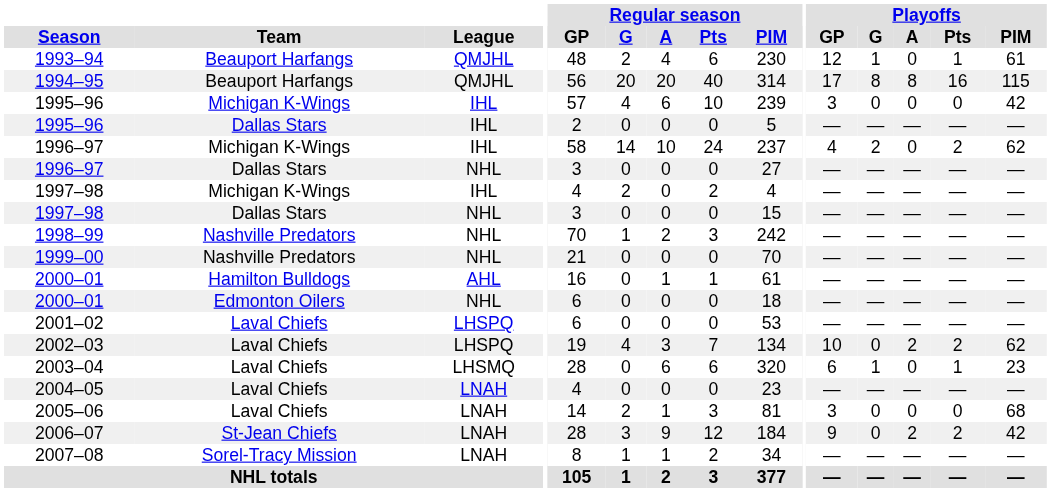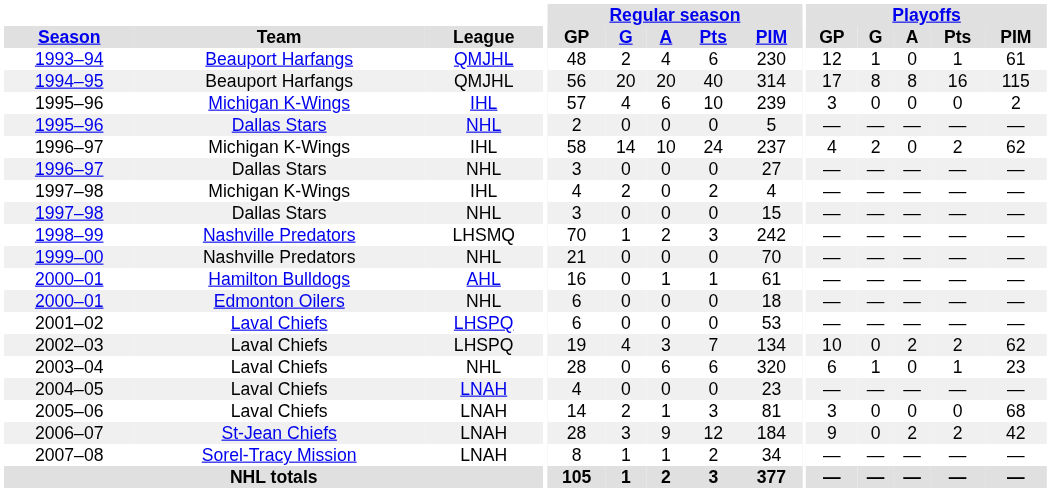1995–96 / Michigan K-Wings | Playoffs / PIM: 42 -> 2
1995–96 / Dallas Stars | League: IHL -> NHL
1998–99 | League: NHL -> LHSMQ
2003–04 | League: LHSMQ -> NHL
